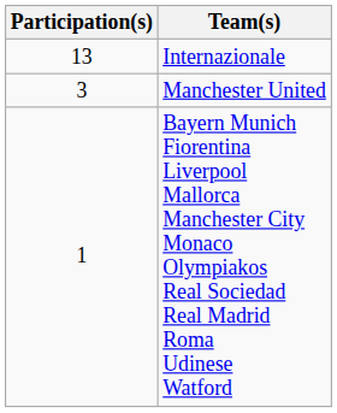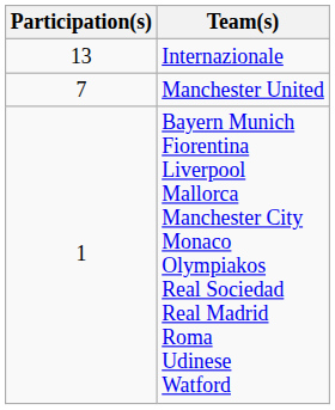Manchester United | Participation(s): 3 -> 7
